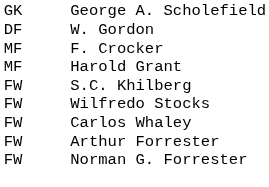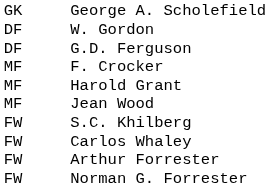+ row: DF | G.D. Ferguson
+ row: MF | Jean Wood
- row: FW | Wilfredo Stocks
